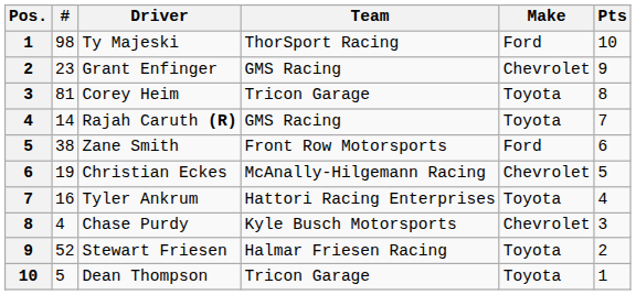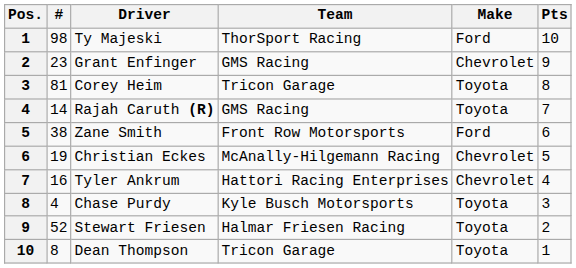Tyler Ankrum | Make: Toyota -> Chevrolet
Chase Purdy | Make: Chevrolet -> Toyota
Dean Thompson | #: 5 -> 8
